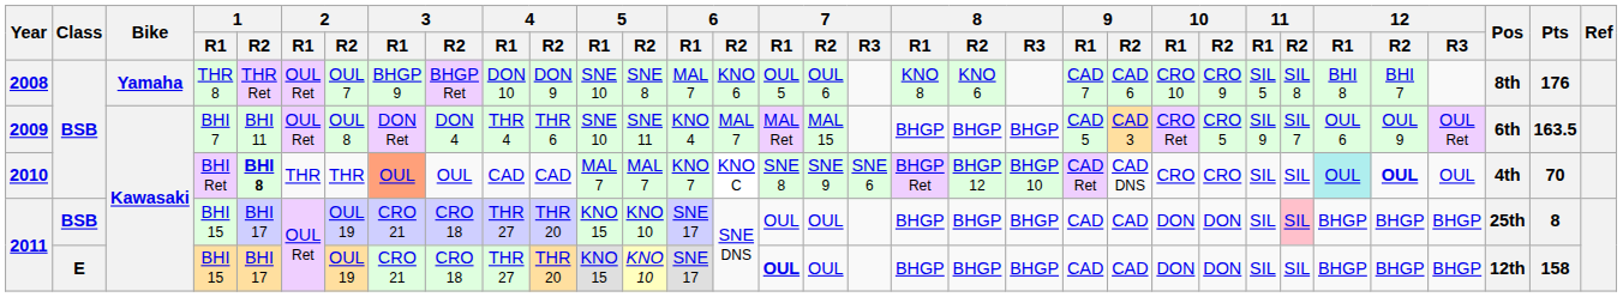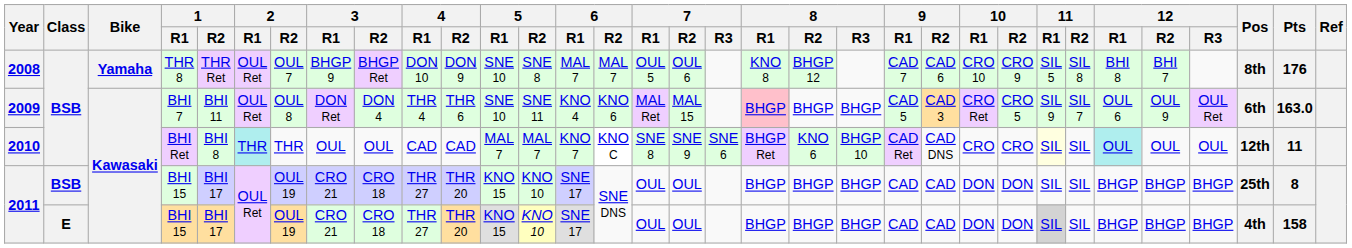2008 | 6 / R2: KNO 6 -> MAL 7
2008 | 8 / R2: KNO 6 -> BHGP 12
2009 | 6 / R2: MAL 7 -> KNO 6
2009 | 8 / R1: no background -> pink background
2009 | Pts: 163.5 -> 163.0
2010 | 1 / R2: bold -> normal
2010 | 2 / R1: no background -> paleturquoise background
2010 | 3 / R1: lightsalmon background -> no background
2010 | 8 / R2: BHGP 12 -> KNO 6
2010 | 11 / R1: no background -> lightyellow background
2010 | 12 / R2: bold -> normal
2010 | Pos: 4th -> 12th
2010 | Pts: 70 -> 11
2011 / BSB | 11 / R2: pink background -> no background
2011 / E | 7 / R1: bold -> normal
2011 / E | 11 / R1: no background -> lightgrey background
2011 / E | Pos: 12th -> 4th
